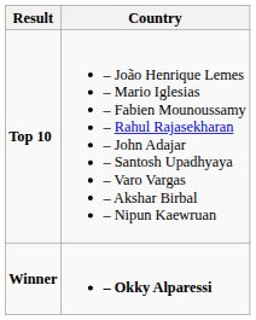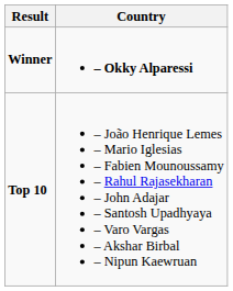rows swapped: Winner <-> Top 10
